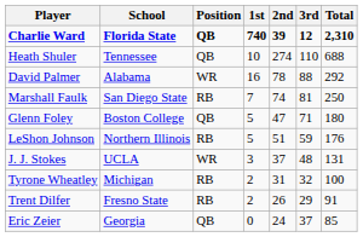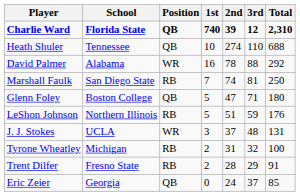Trent Dilfer | 2nd: 26 -> 28
